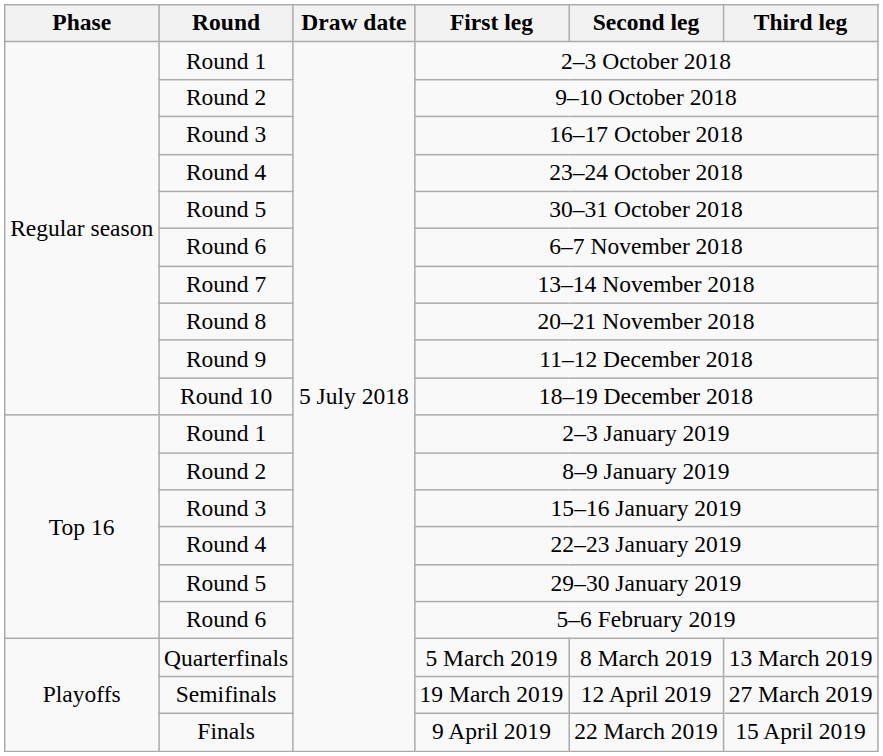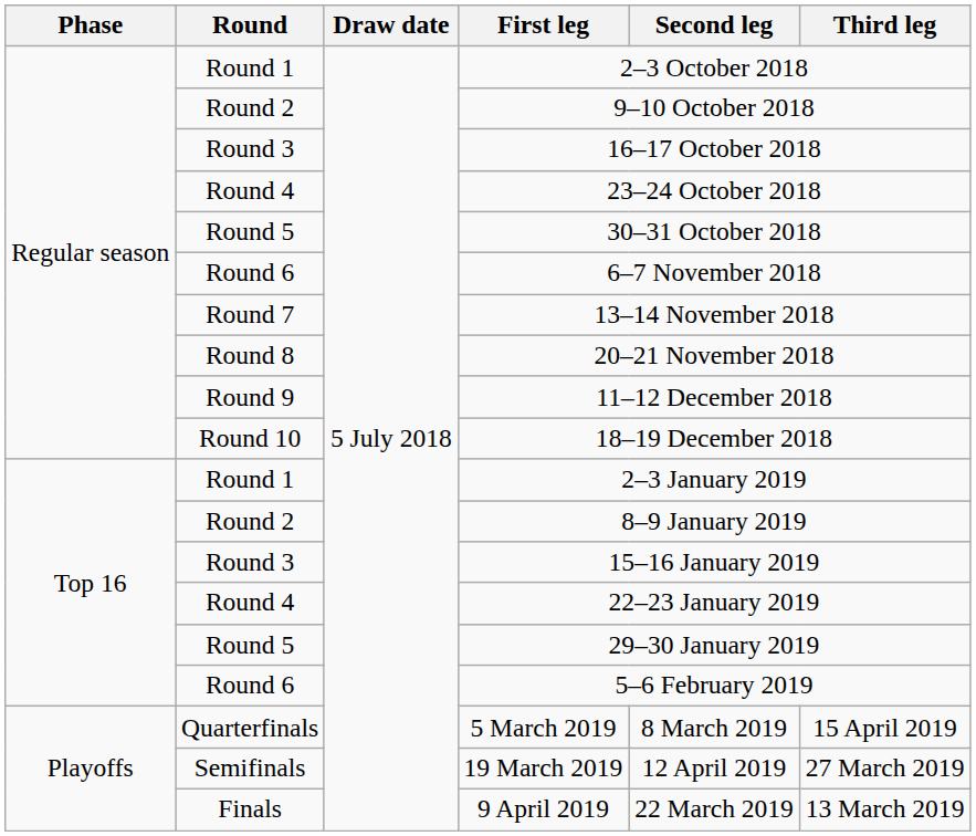5 March 2019 | Third leg: 13 March 2019 -> 15 April 2019
9 April 2019 | Third leg: 15 April 2019 -> 13 March 2019
